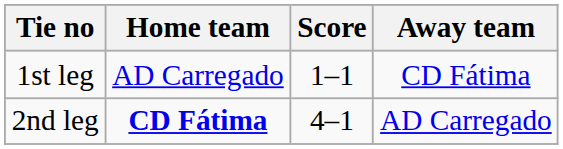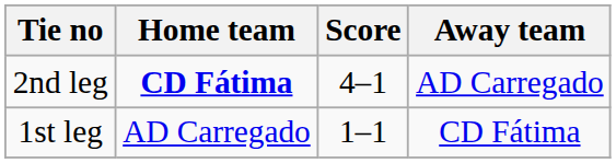rows swapped: 1st leg <-> 2nd leg
